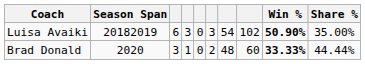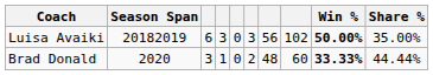Luisa Avaiki | column 7: 54 -> 56
Luisa Avaiki | Win %: 50.90% -> 50.00%
